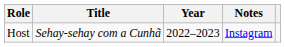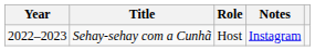columns swapped: Year <-> Role
